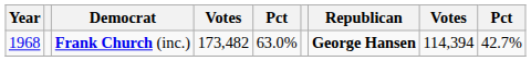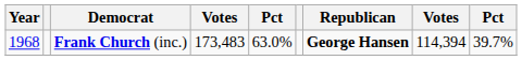Frank Church (inc.) | column 4: 173,482 -> 173,483
Frank Church (inc.) | column 9: 42.7% -> 39.7%
